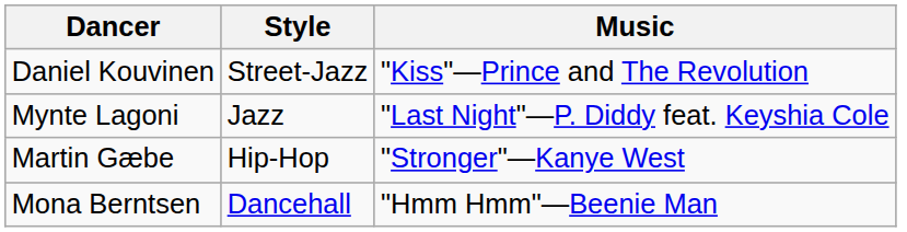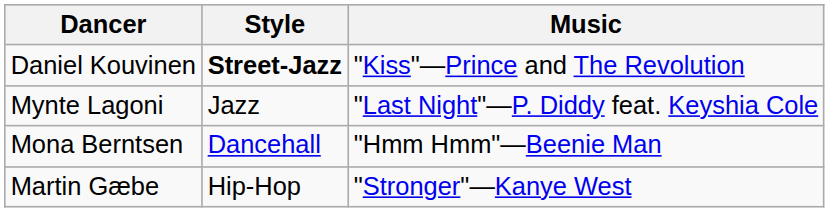Daniel Kouvinen | Style: normal -> bold
rows swapped: Mona Berntsen <-> Martin Gæbe
